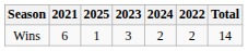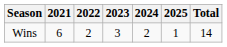columns swapped: 2022 <-> 2025
